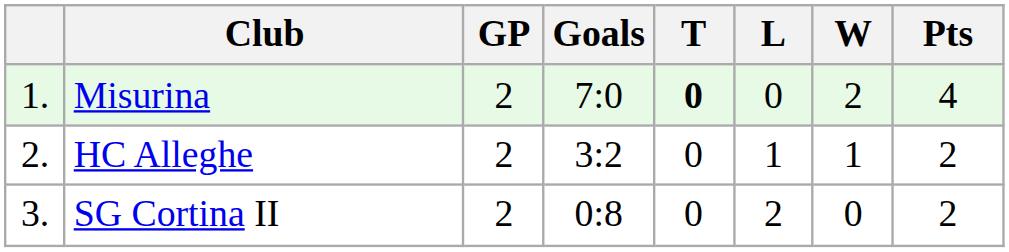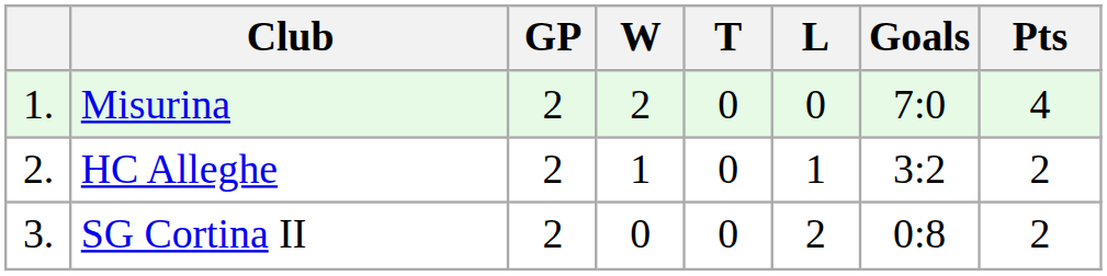columns swapped: W <-> Goals
Misurina | T: bold -> normal
